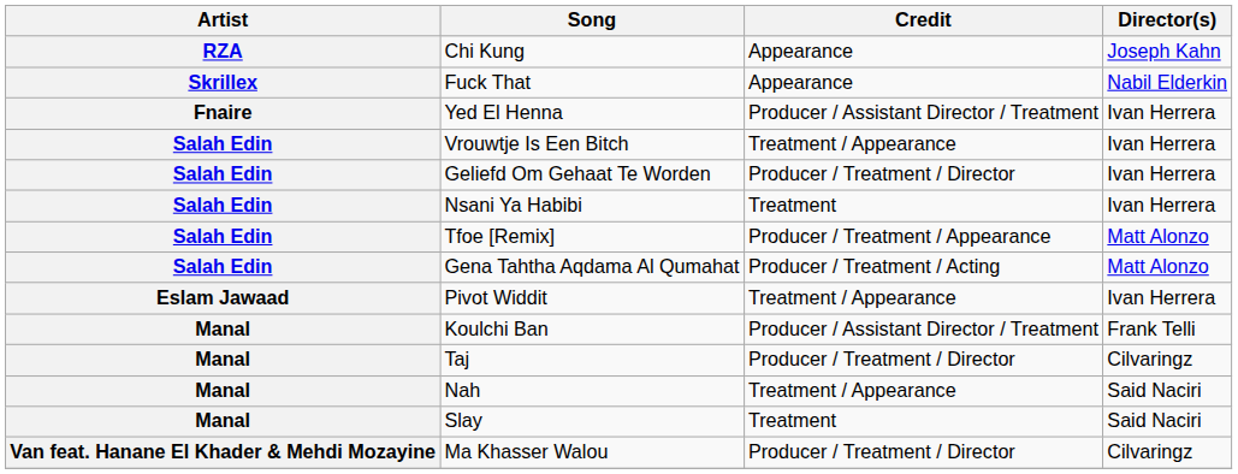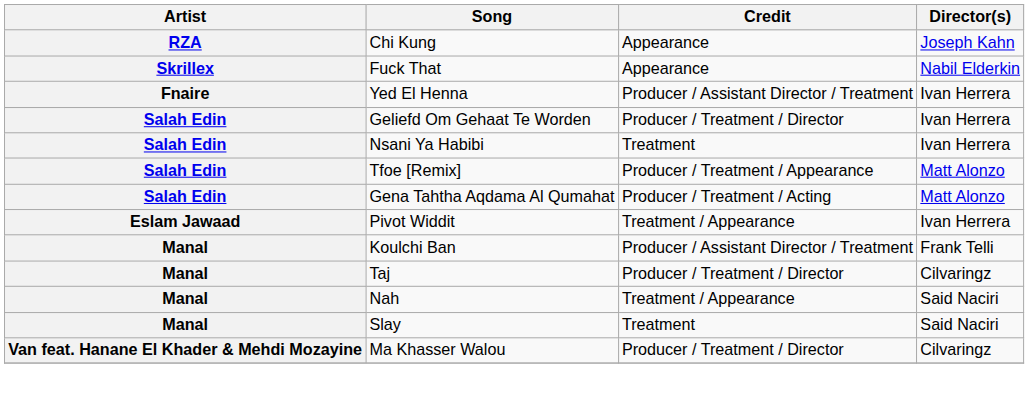- row: Salah Edin | Vrouwtje Is Een Bitch | Treatment / Appearance | Ivan Herrera
